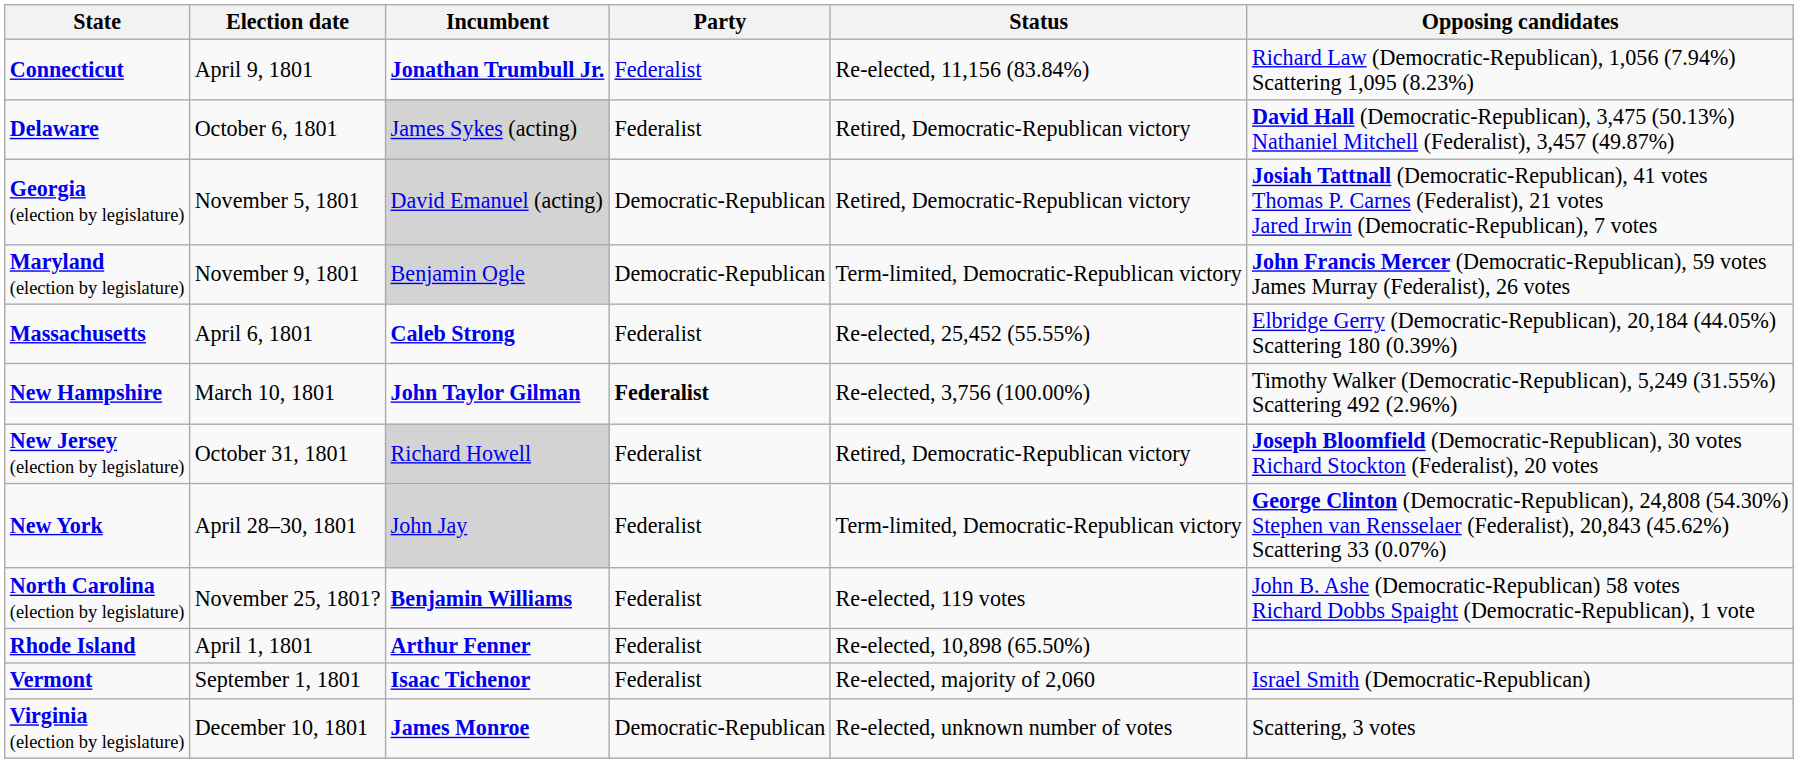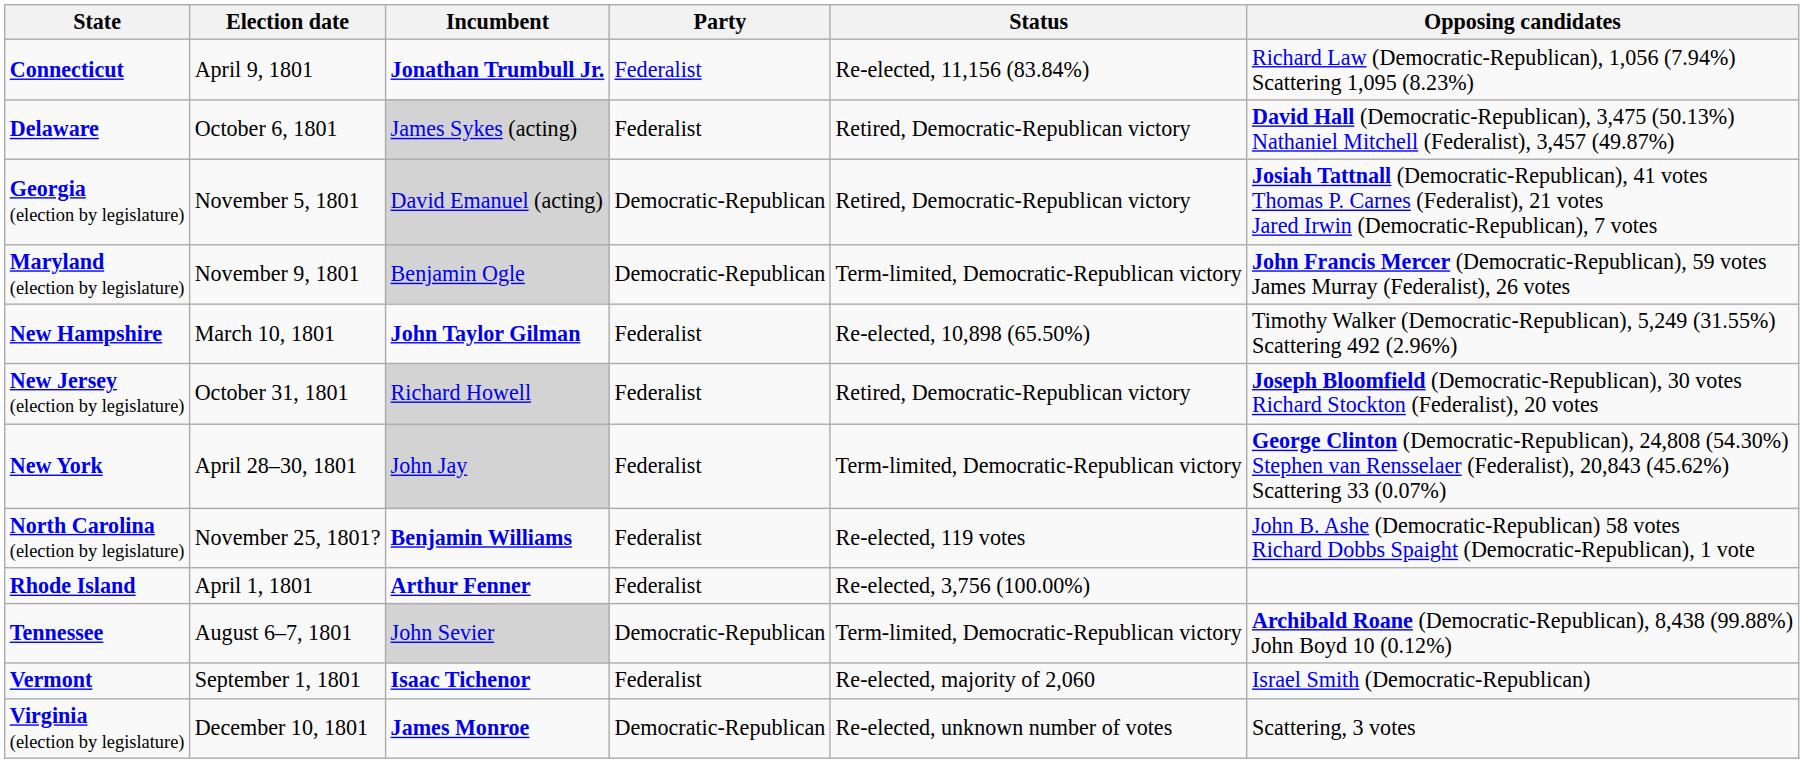- row: Massachusetts | April 6, 1801 | Caleb Strong | Federalist | Re-elected, 25,452 (55.55%) | Elbridge Gerry (Democratic-Republican), 20,184 (44.05%) Scattering 180 (0.39%)
New Hampshire | Party: bold -> normal
New Hampshire | Status: Re-elected, 3,756 (100.00%) -> Re-elected, 10,898 (65.50%)
Rhode Island | Status: Re-elected, 10,898 (65.50%) -> Re-elected, 3,756 (100.00%)
+ row: Tennessee | August 6–7, 1801 | John Sevier | Democratic-Republican | Term-limited, Democratic-Republican victory | Archibald Roane (Democratic-Republican), 8,438 (99.88%) John Boyd 10 (0.12%)
